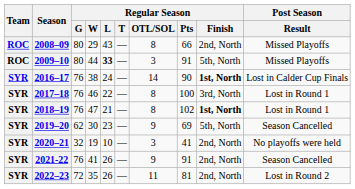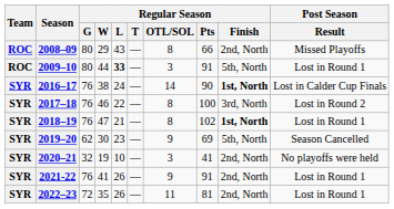2009–10 | Post Season / Result: Missed Playoffs -> Lost in Round 1
2017–18 | Post Season / Result: Lost in Round 1 -> Lost in Round 2
2021-22 | Post Season / Result: Season Cancelled -> Lost in Round 1
2022–23 | Post Season / Result: Lost in Round 2 -> Lost in Round 1
